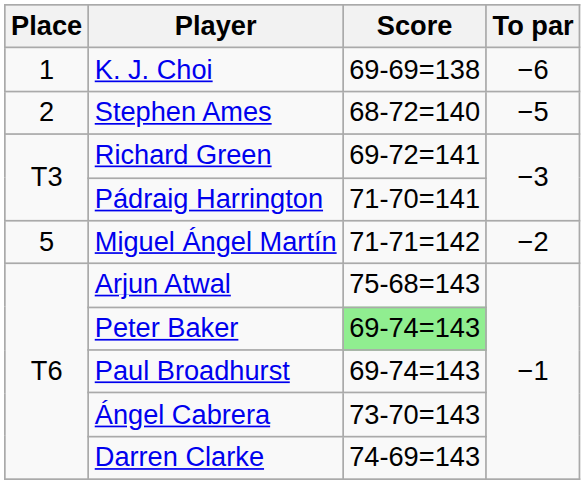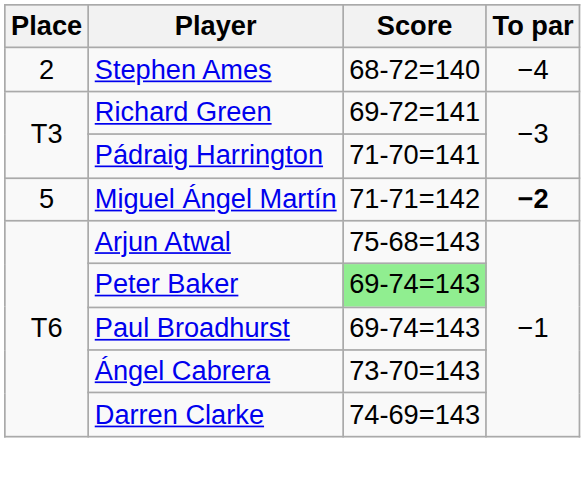- row: 1 | K. J. Choi | 69-69=138 | −6
Stephen Ames | To par: −5 -> −4
Miguel Ángel Martín | To par: normal -> bold
